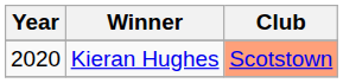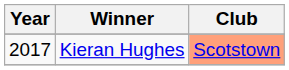Kieran Hughes | Year: 2020 -> 2017
